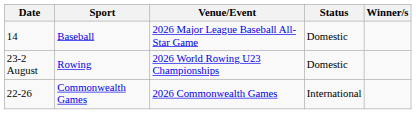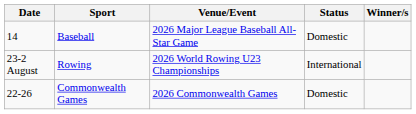Rowing | Status: Domestic -> International
Commonwealth Games | Status: International -> Domestic
